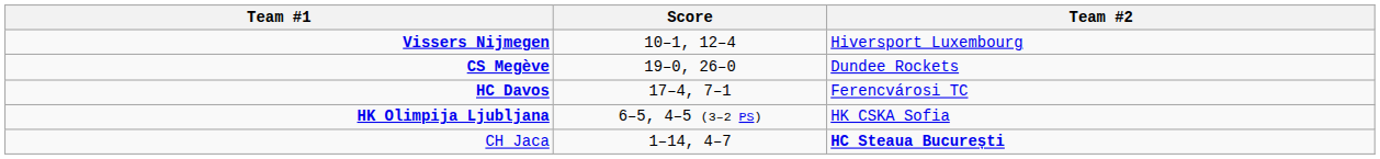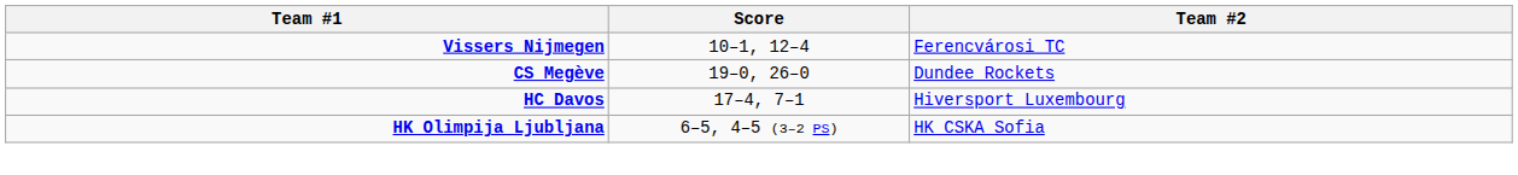Vissers Nijmegen | Team #2: Hiversport Luxembourg -> Ferencvárosi TC
HC Davos | Team #2: Ferencvárosi TC -> Hiversport Luxembourg
- row: CH Jaca | 1–14, 4–7 | HC Steaua București
